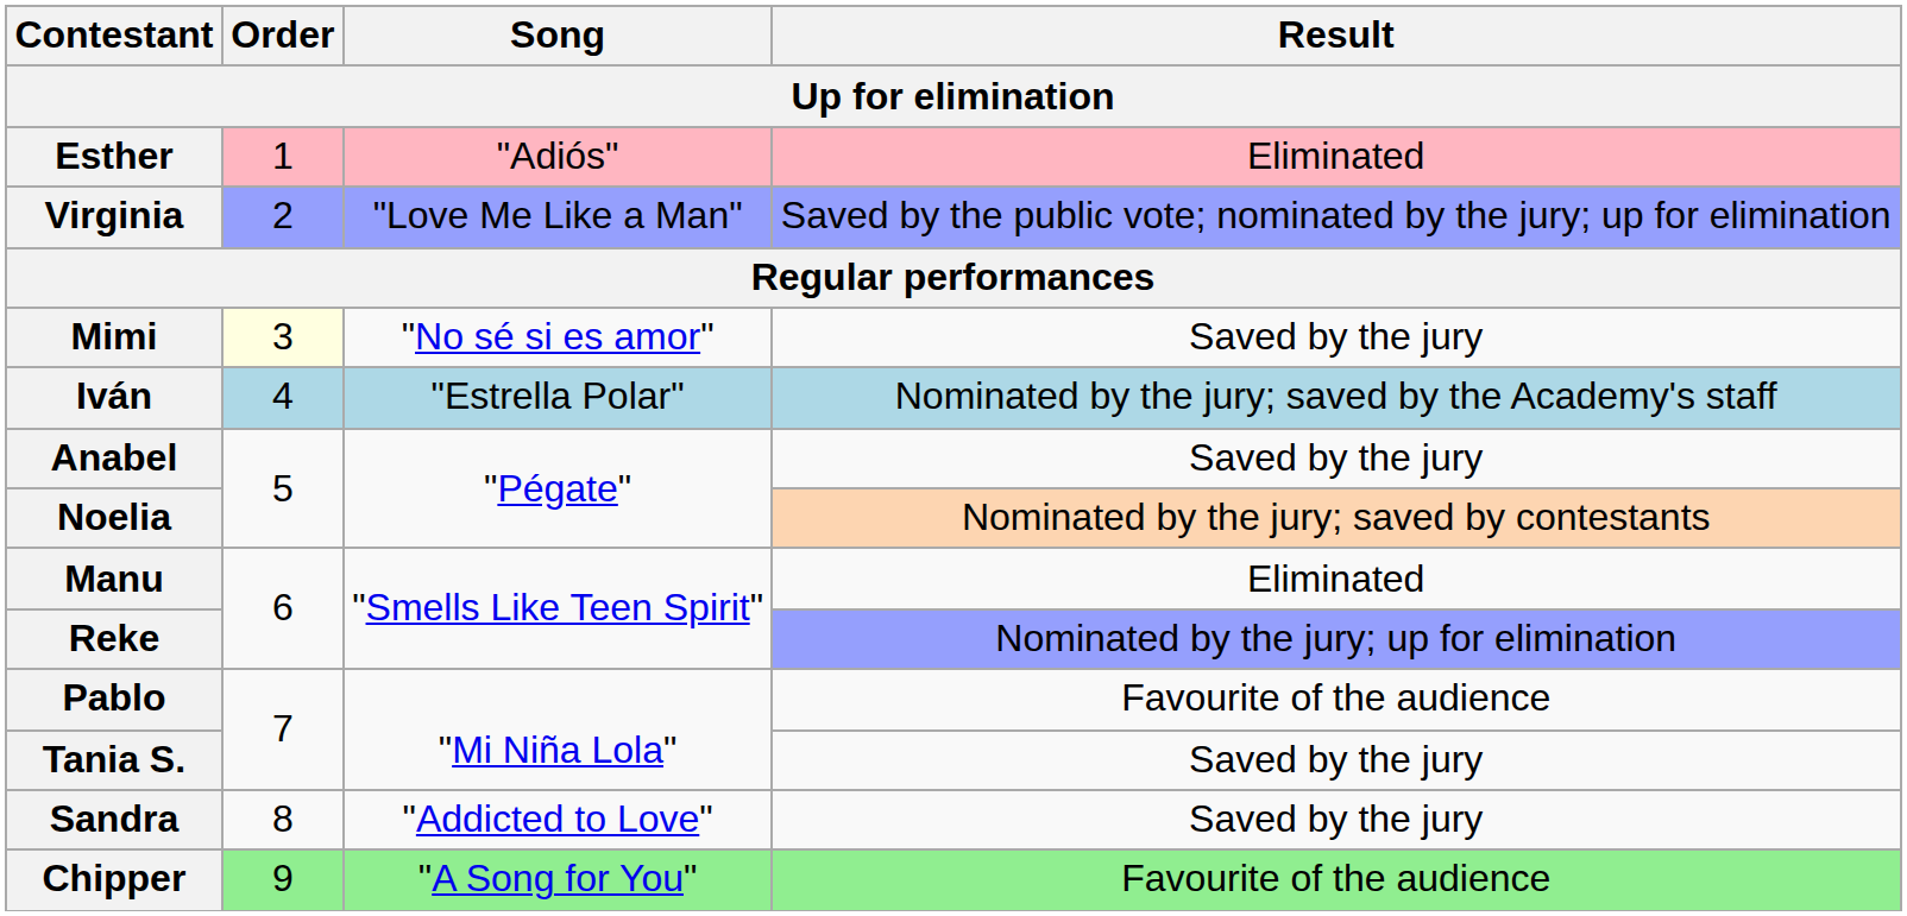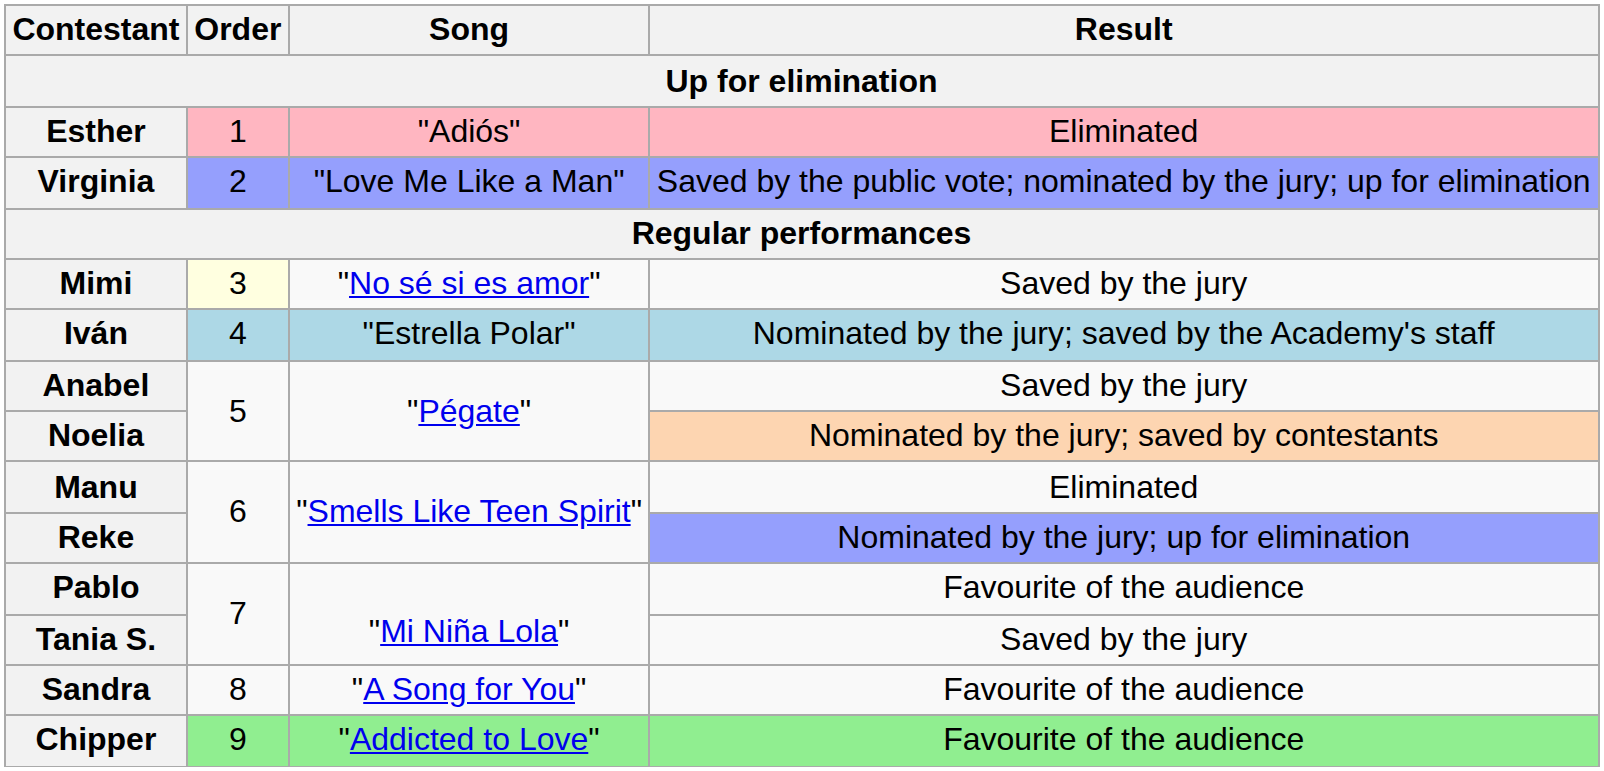Sandra | Song: "Addicted to Love" -> "A Song for You"
Sandra | Result: Saved by the jury -> Favourite of the audience
Chipper | Song: "A Song for You" -> "Addicted to Love"
